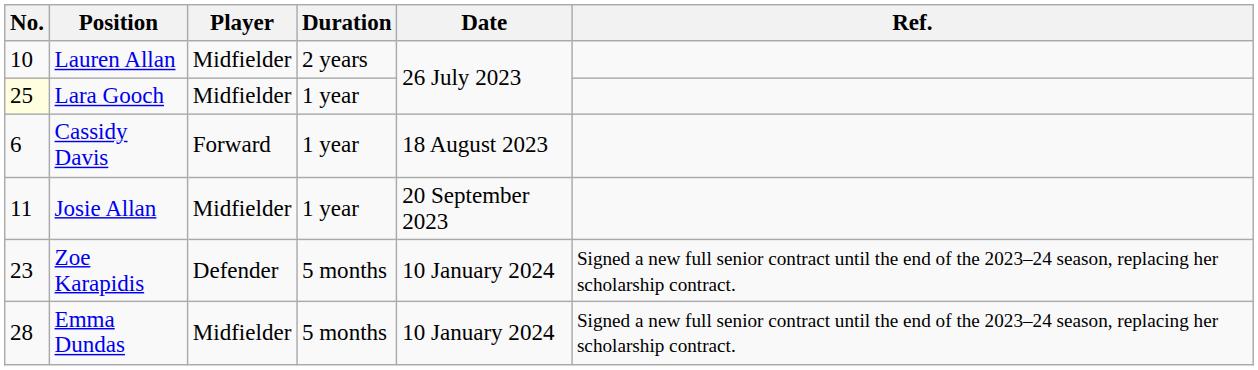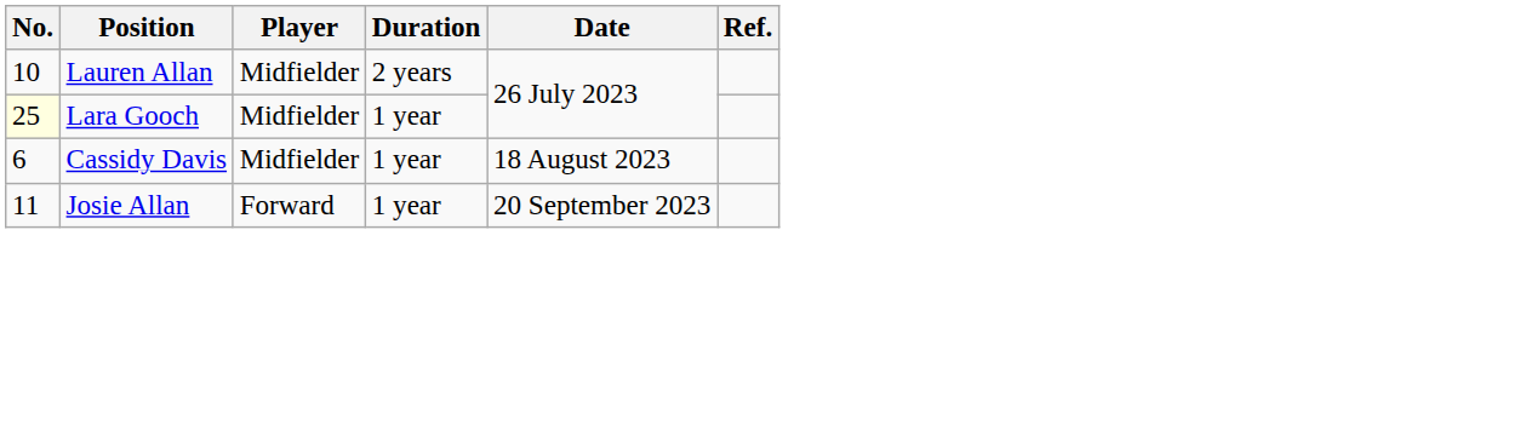Cassidy Davis | Player: Forward -> Midfielder
Josie Allan | Player: Midfielder -> Forward
- row: 23 | Zoe Karapidis | Defender | 5 months | 10 January 2024 | Signed a new full senior contract until the end of the 2023–24 season, replacing her scholarship contract.
- row: 28 | Emma Dundas | Midfielder | 5 months | 10 January 2024 | Signed a new full senior contract until the end of the 2023–24 season, replacing her scholarship contract.
